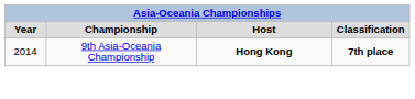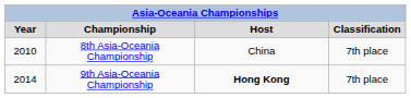+ row: 2010 | 8th Asia-Oceania Championship | China | 7th place
9th Asia-Oceania Championship | column 4: bold -> normal
